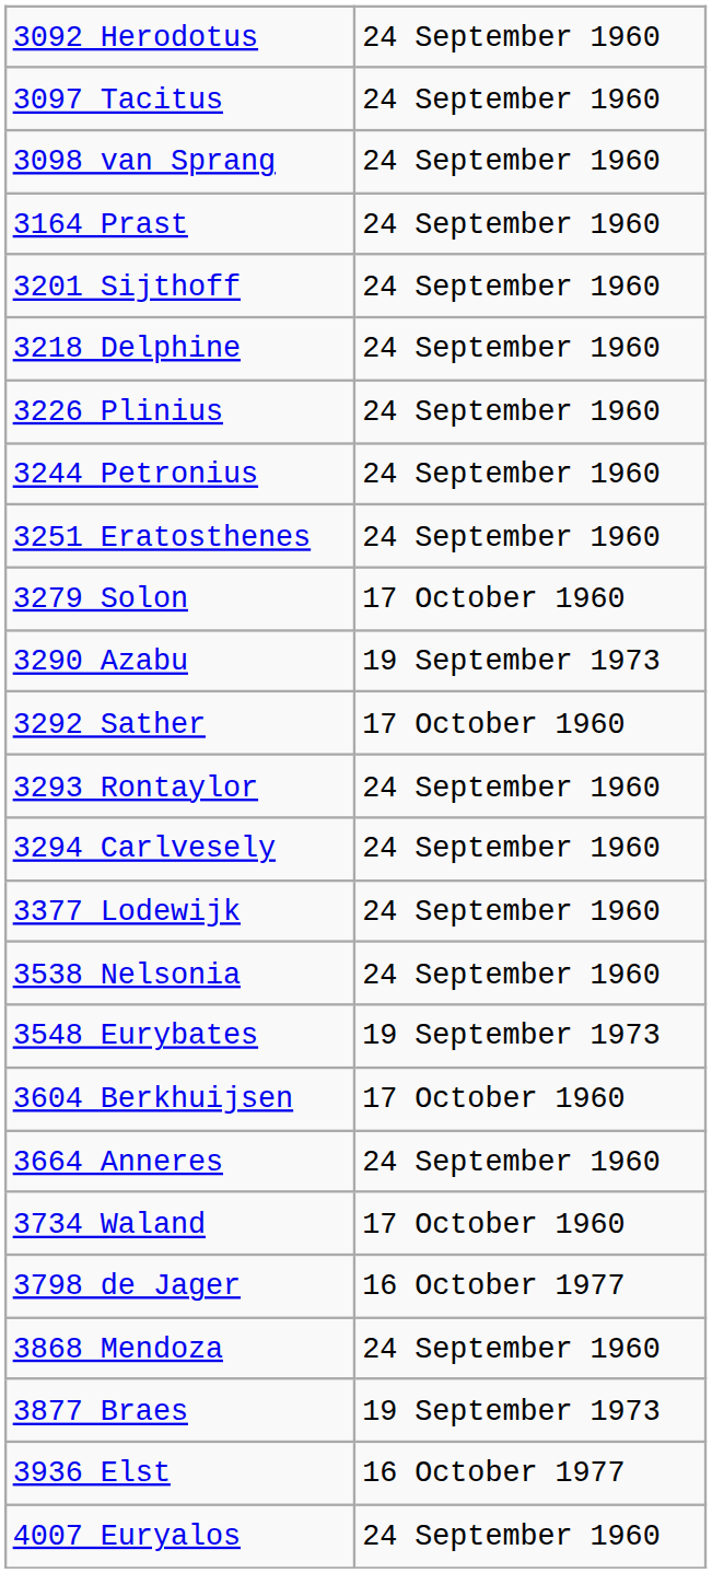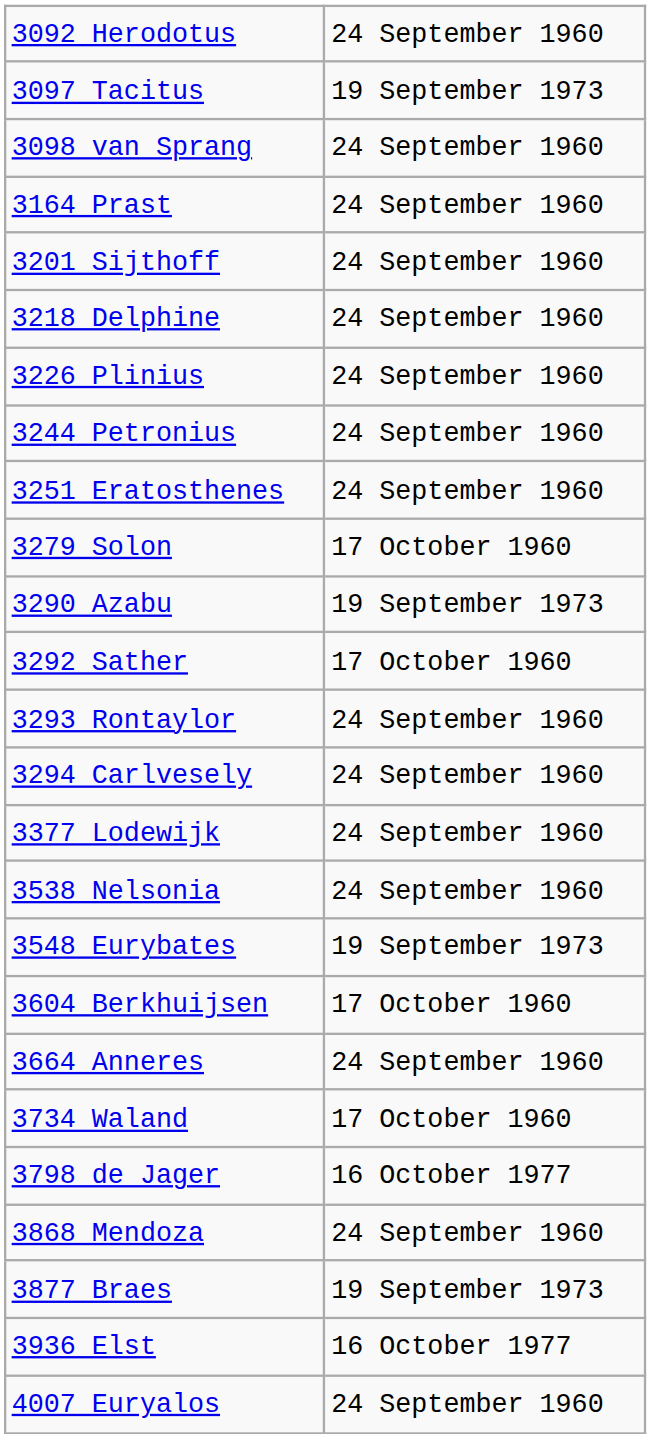3097 Tacitus | column 2: 24 September 1960 -> 19 September 1973
